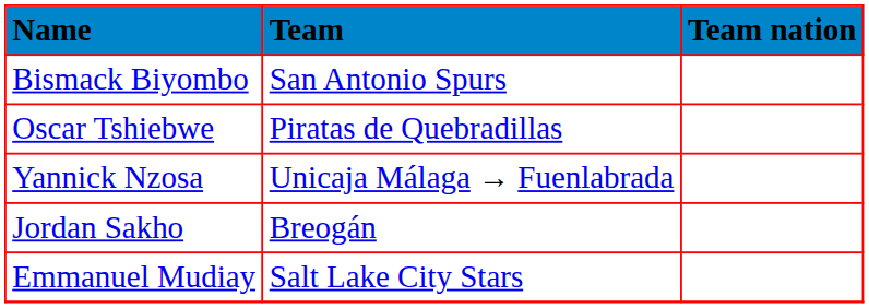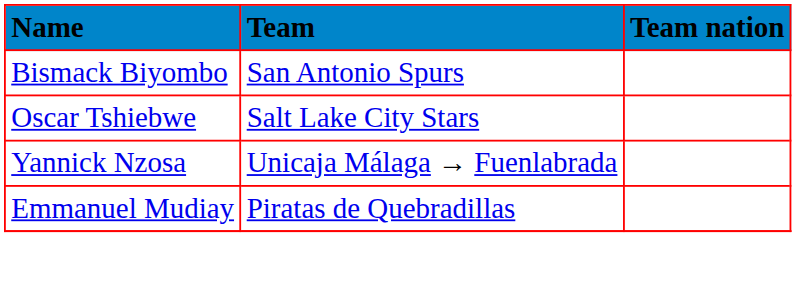Oscar Tshiebwe | Team: Piratas de Quebradillas -> Salt Lake City Stars
- row: Jordan Sakho | Breogán
Emmanuel Mudiay | Team: Salt Lake City Stars -> Piratas de Quebradillas
